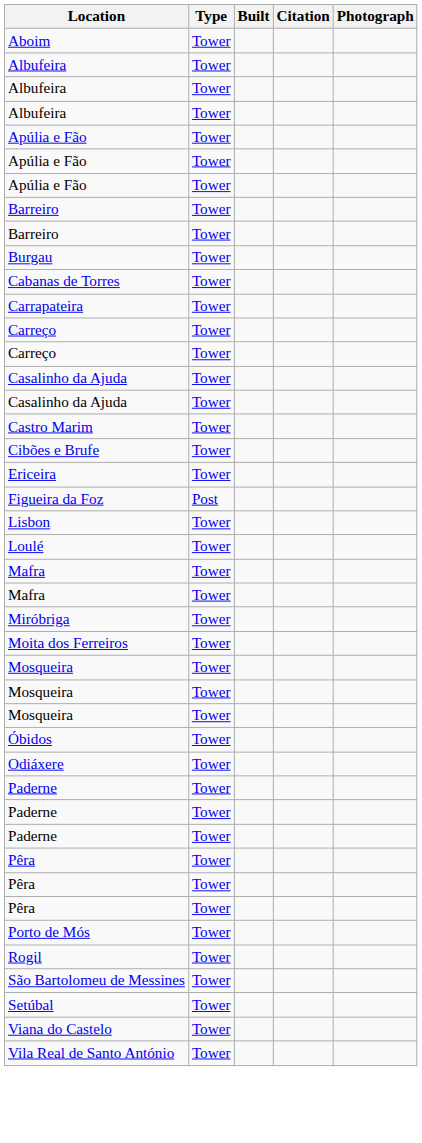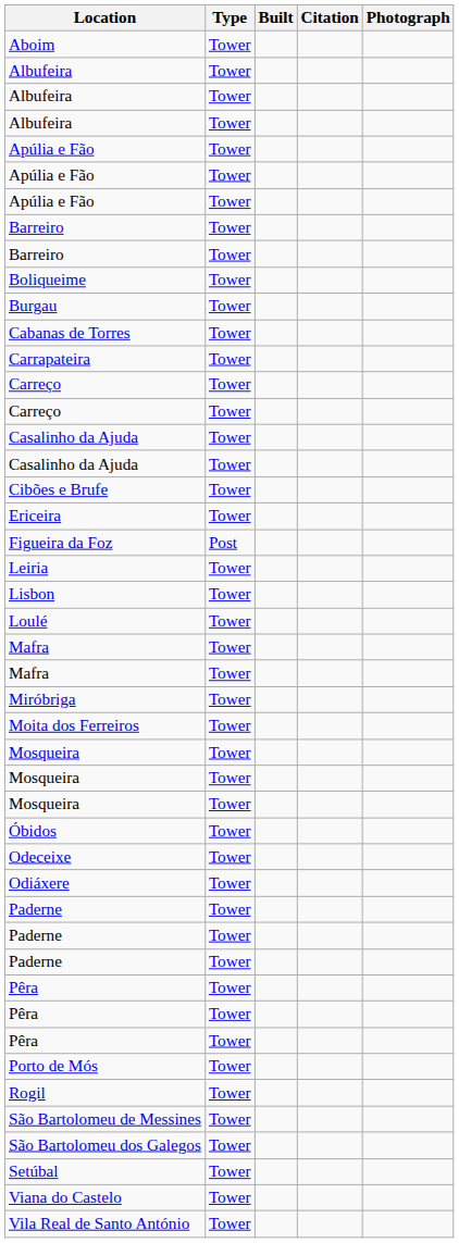+ row: Boliqueime | Tower
- row: Castro Marim | Tower
+ row: Leiria | Tower
+ row: Odeceixe | Tower
+ row: São Bartolomeu dos Galegos | Tower
